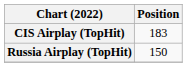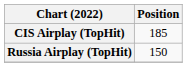CIS Airplay (TopHit) | Position: 183 -> 185
